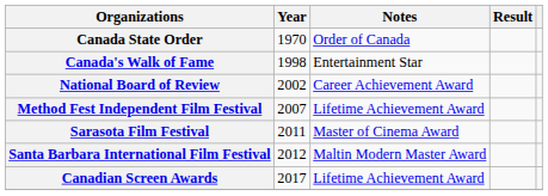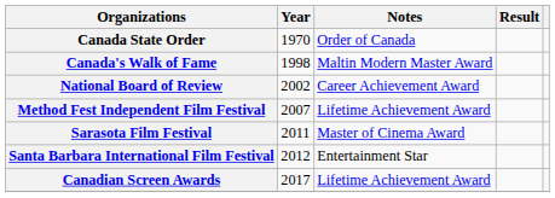Canada's Walk of Fame | Notes: Entertainment Star -> Maltin Modern Master Award
Santa Barbara International Film Festival | Notes: Maltin Modern Master Award -> Entertainment Star
